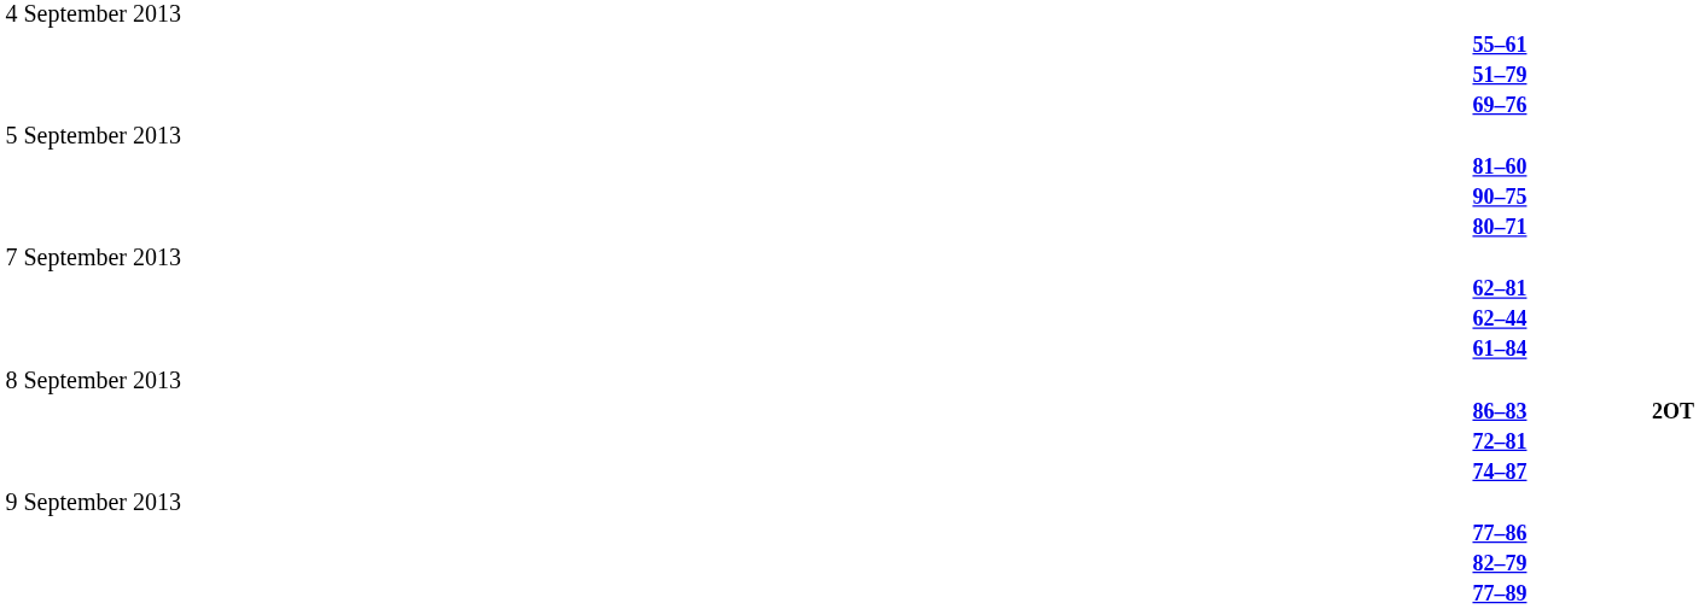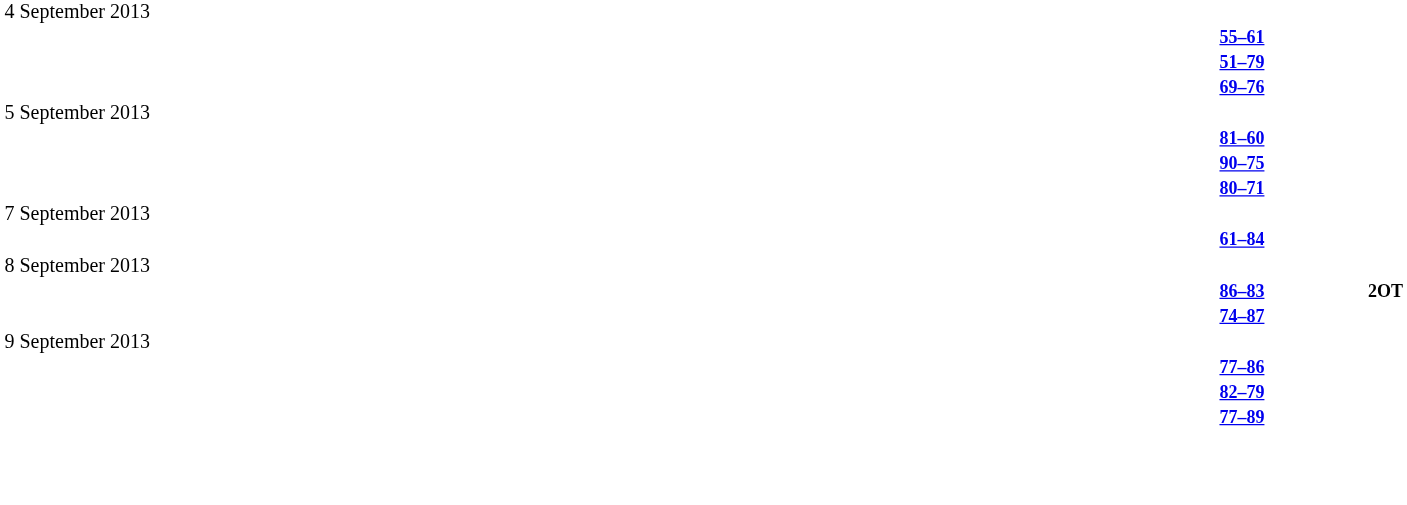- row: 62–81
- row: 62–44
- row: 72–81
